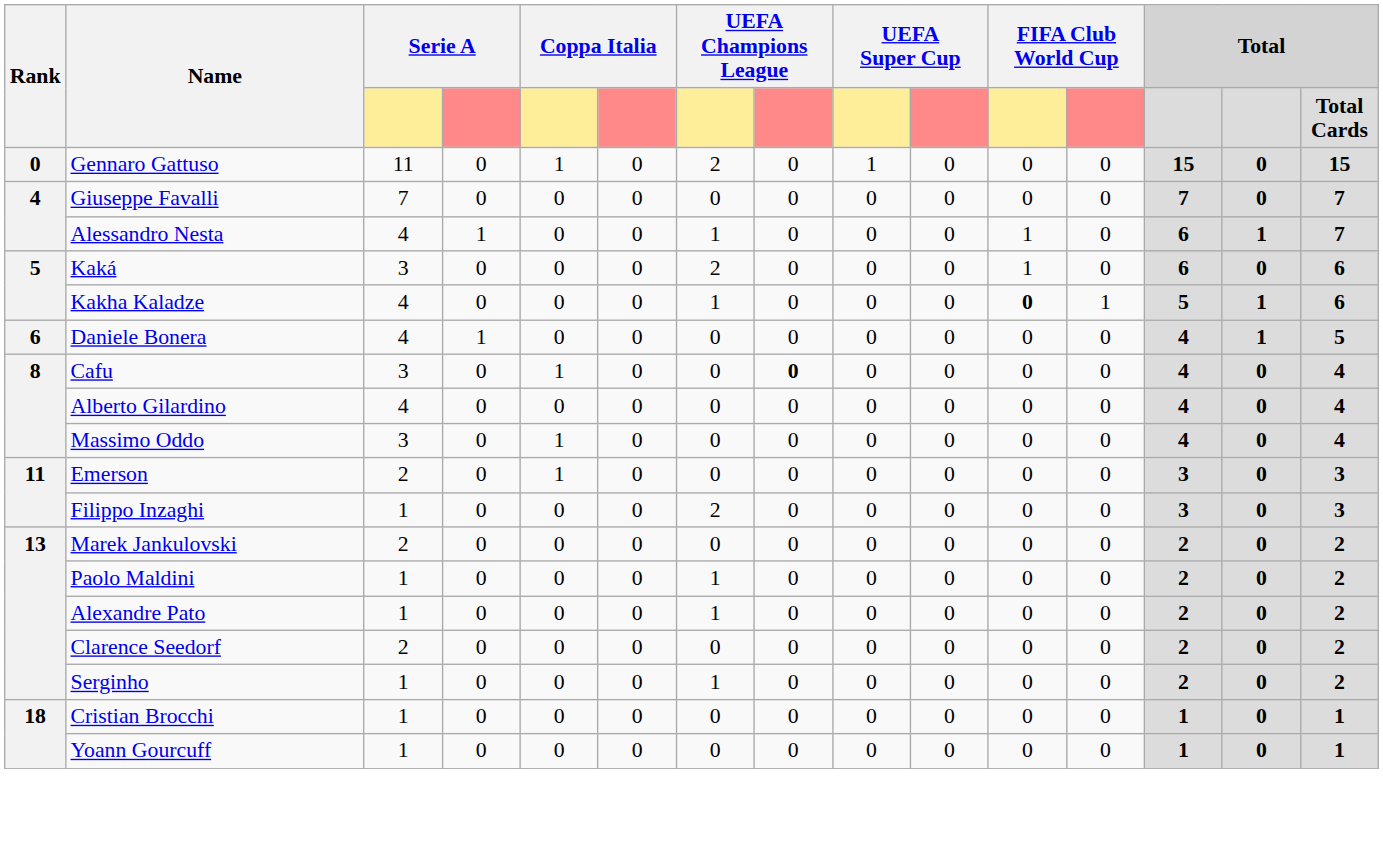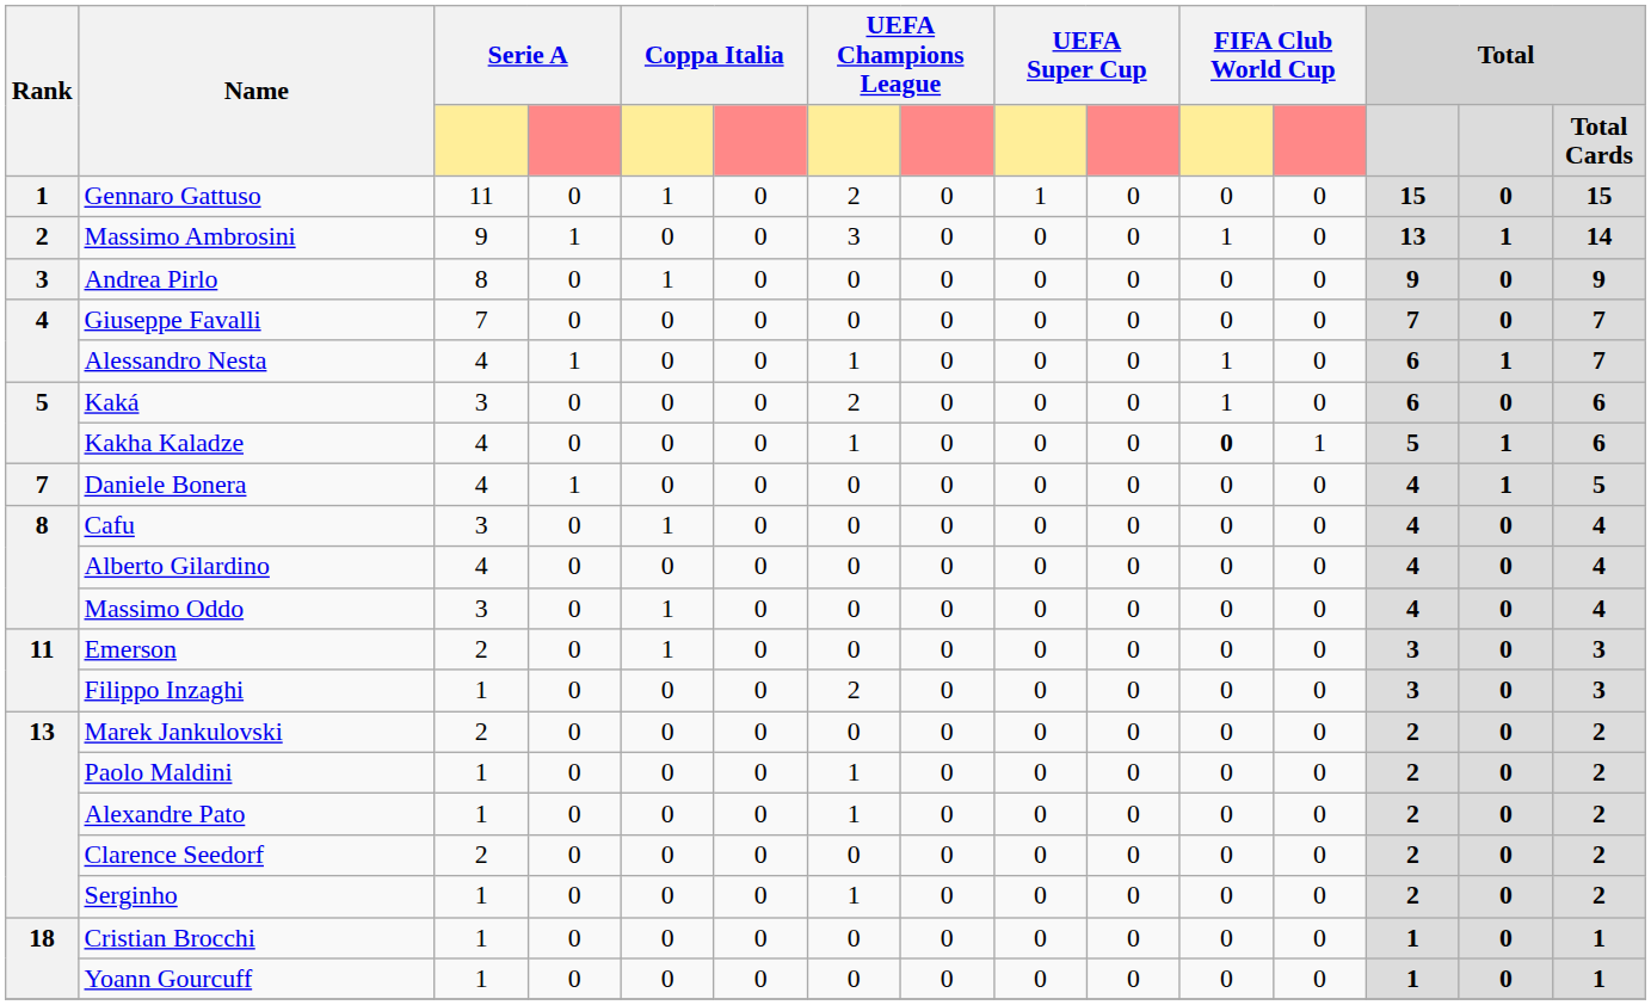Gennaro Gattuso | Rank: 0 -> 1
+ row: 2 | Massimo Ambrosini | 9 | 1 | 0 | 0 | 3 | 0 | 0 | 0 | 1 | 0 | 13 | 1 | 14
+ row: 3 | Andrea Pirlo | 8 | 0 | 1 | 0 | 0 | 0 | 0 | 0 | 0 | 0 | 9 | 0 | 9
Daniele Bonera | Rank: 6 -> 7
Cafu | column 8: bold -> normal
